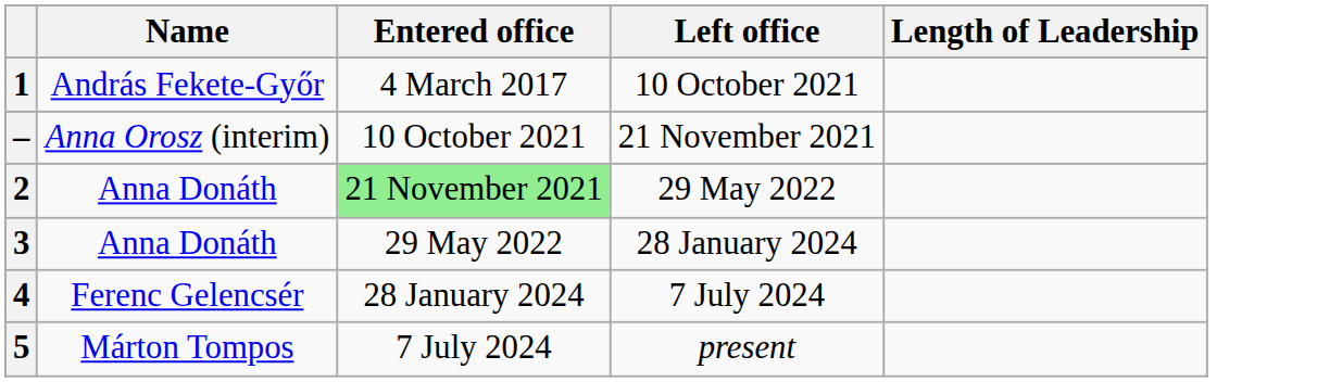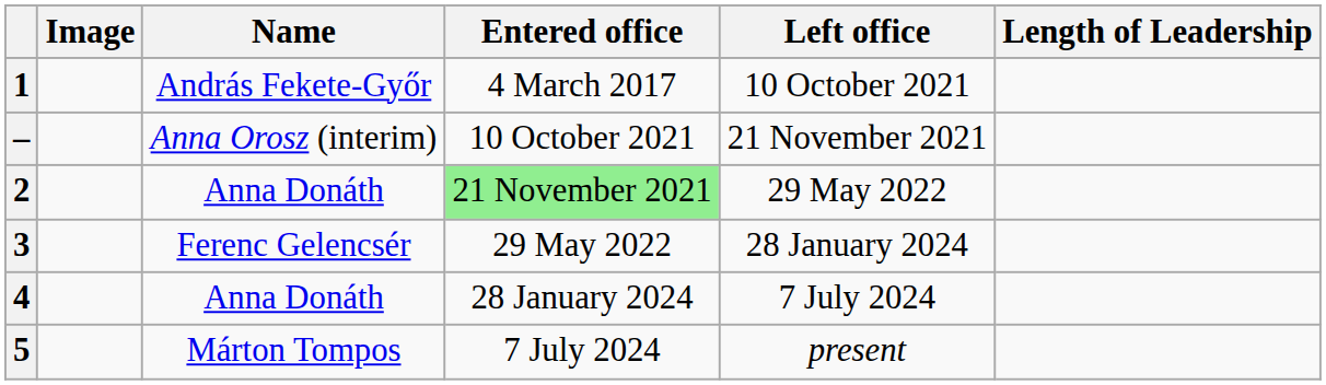+ column: Image
3 | Name: Anna Donáth -> Ferenc Gelencsér
4 | Name: Ferenc Gelencsér -> Anna Donáth
